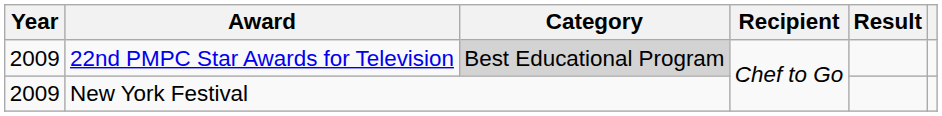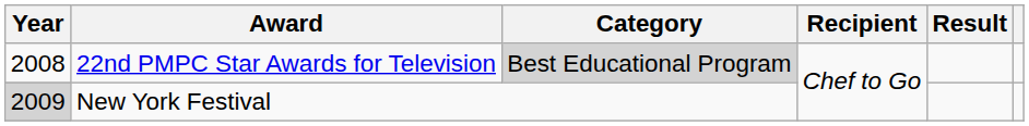22nd PMPC Star Awards for Television | Year: 2009 -> 2008
New York Festival | Year: no background -> lightgrey background
